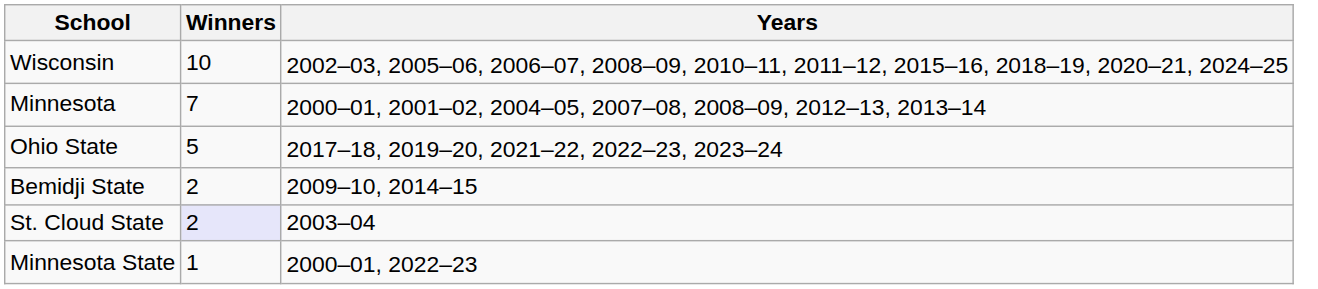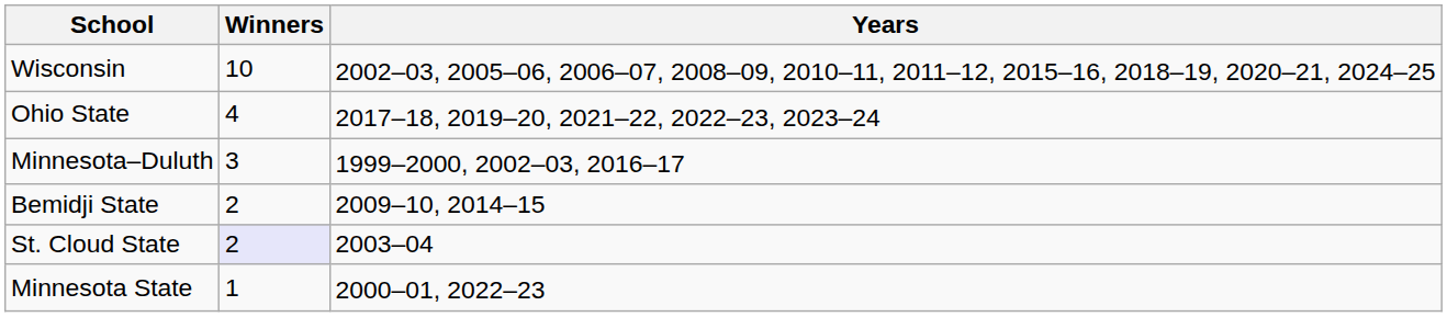- row: Minnesota | 7 | 2000–01, 2001–02, 2004–05, 2007–08, 2008–09, 2012–13, 2013–14
Ohio State | Winners: 5 -> 4
+ row: Minnesota–Duluth | 3 | 1999–2000, 2002–03, 2016–17
